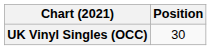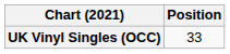UK Vinyl Singles (OCC) | Position: 30 -> 33
